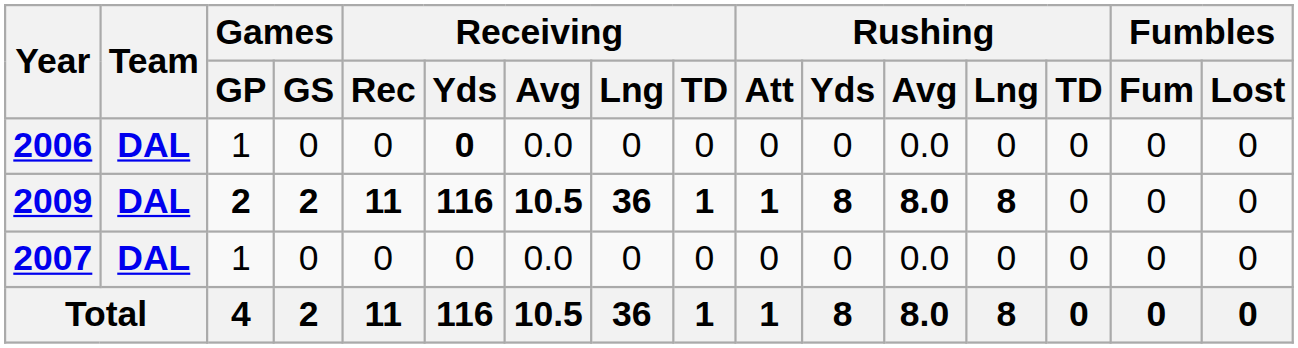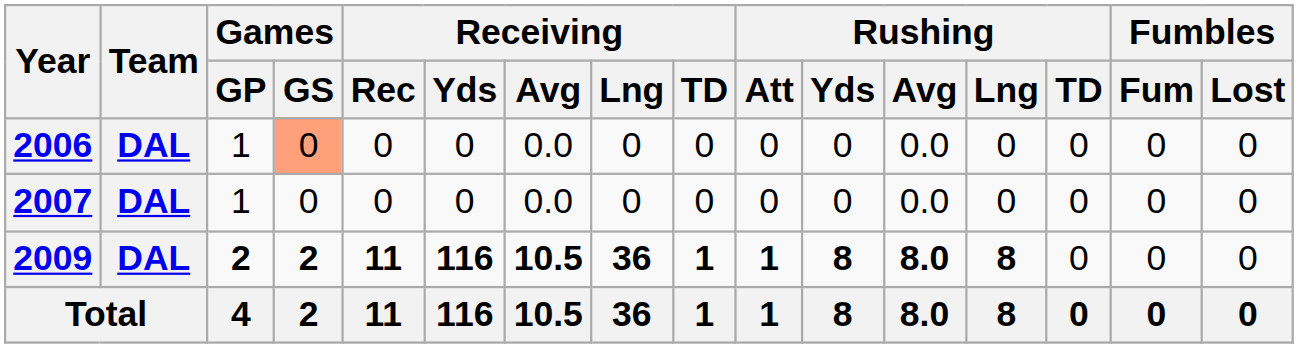2006 | Games / GS: no background -> lightsalmon background
2006 | Receiving / Yds: bold -> normal
rows swapped: 2007 <-> 2009
